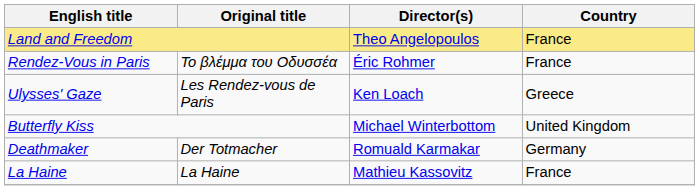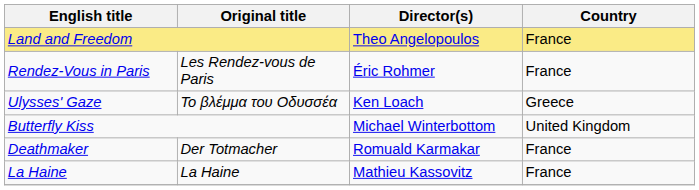Rendez-Vous in Paris | Original title: Το βλέμμα του Οδυσσέα -> Les Rendez-vous de Paris
Ulysses' Gaze | Original title: Les Rendez-vous de Paris -> Το βλέμμα του Οδυσσέα
Deathmaker | Country: Germany -> France
